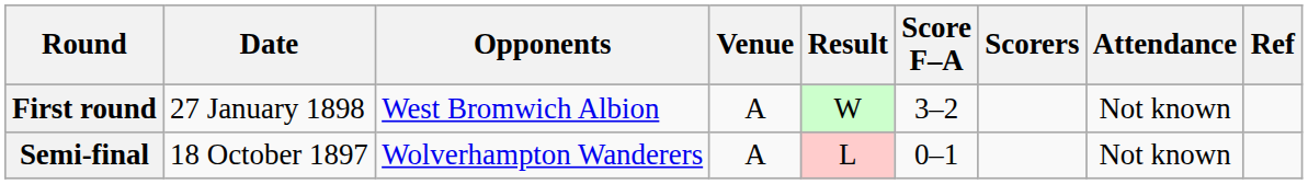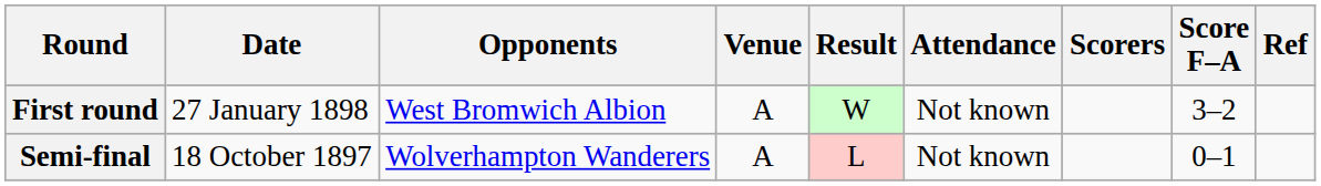columns swapped: Score F–A <-> Attendance
